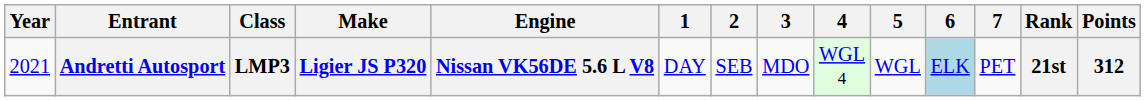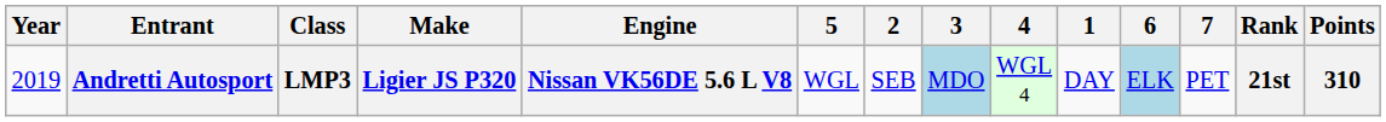columns swapped: 1 <-> 5
Andretti Autosport | Year: 2021 -> 2019
Andretti Autosport | 3: no background -> lightblue background
Andretti Autosport | Points: 312 -> 310
